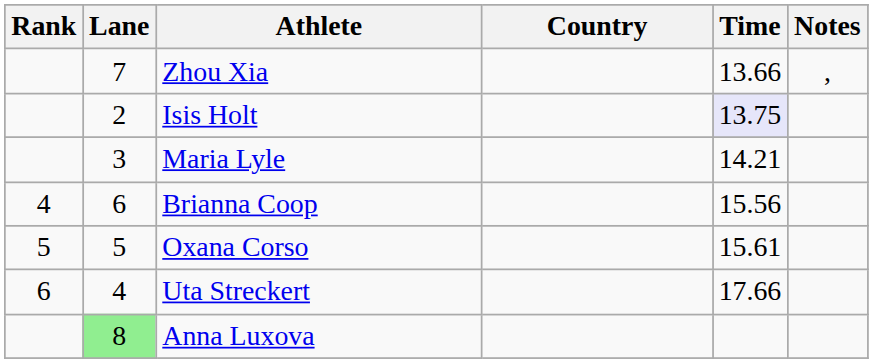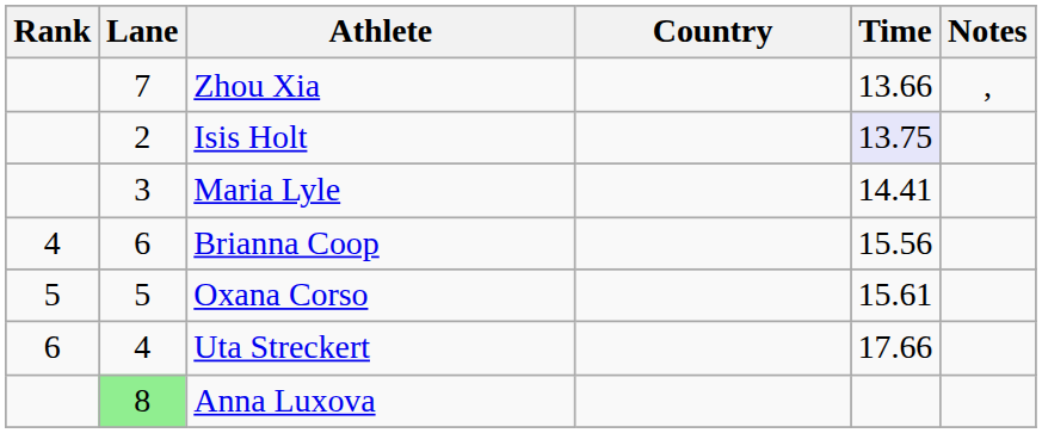Maria Lyle | Time: 14.21 -> 14.41
